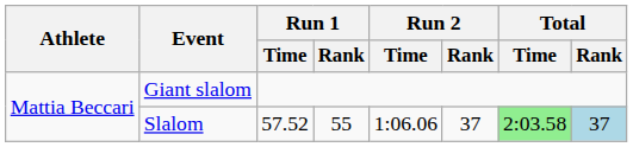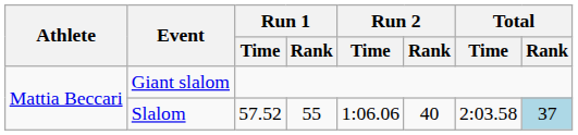Slalom | Run 2 / Rank: 37 -> 40
Slalom | Total / Time: lightgreen background -> no background
